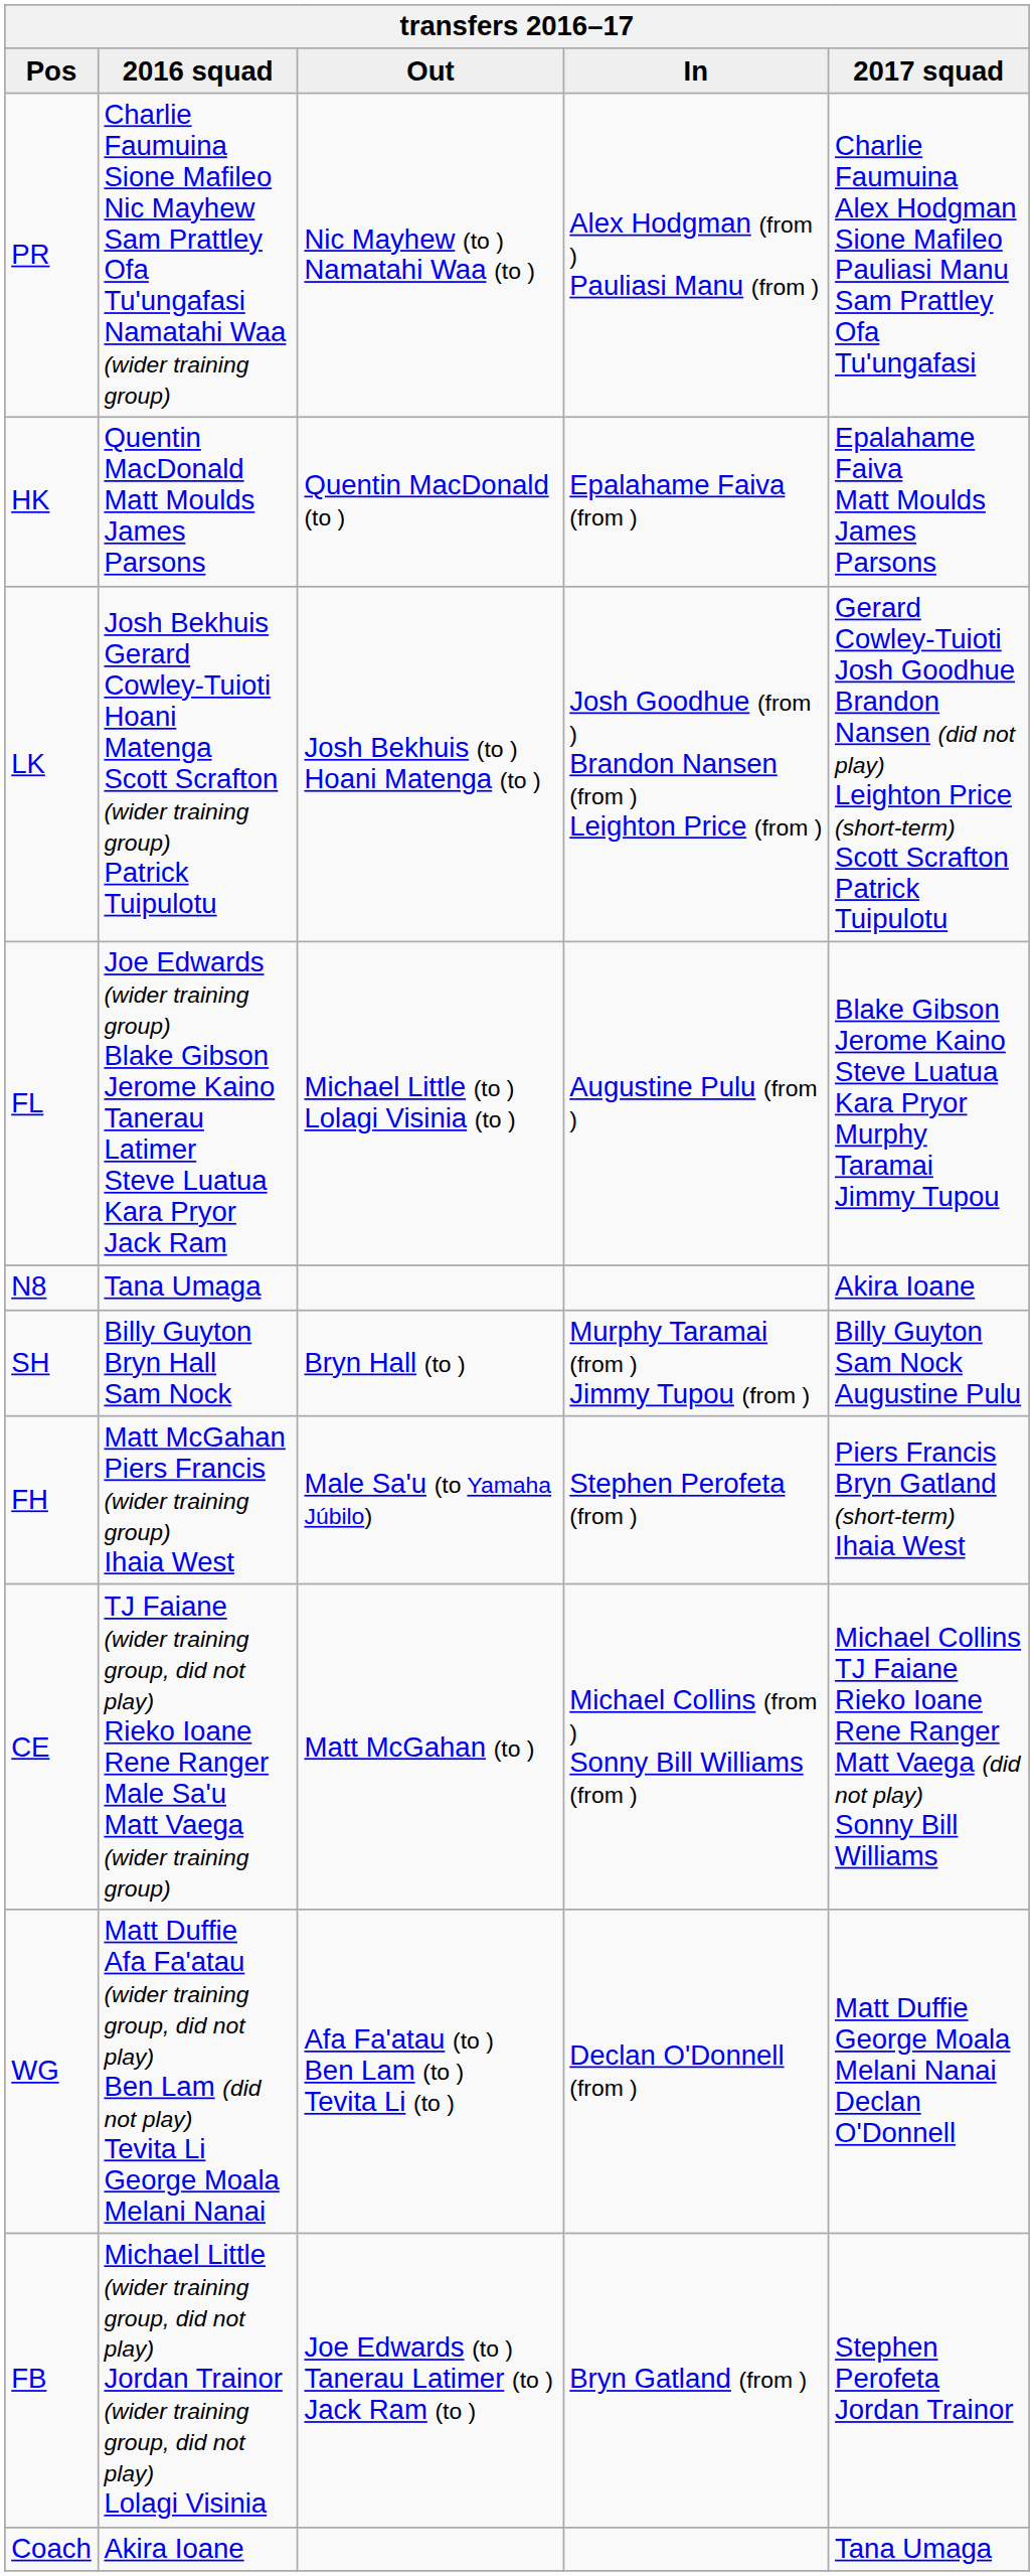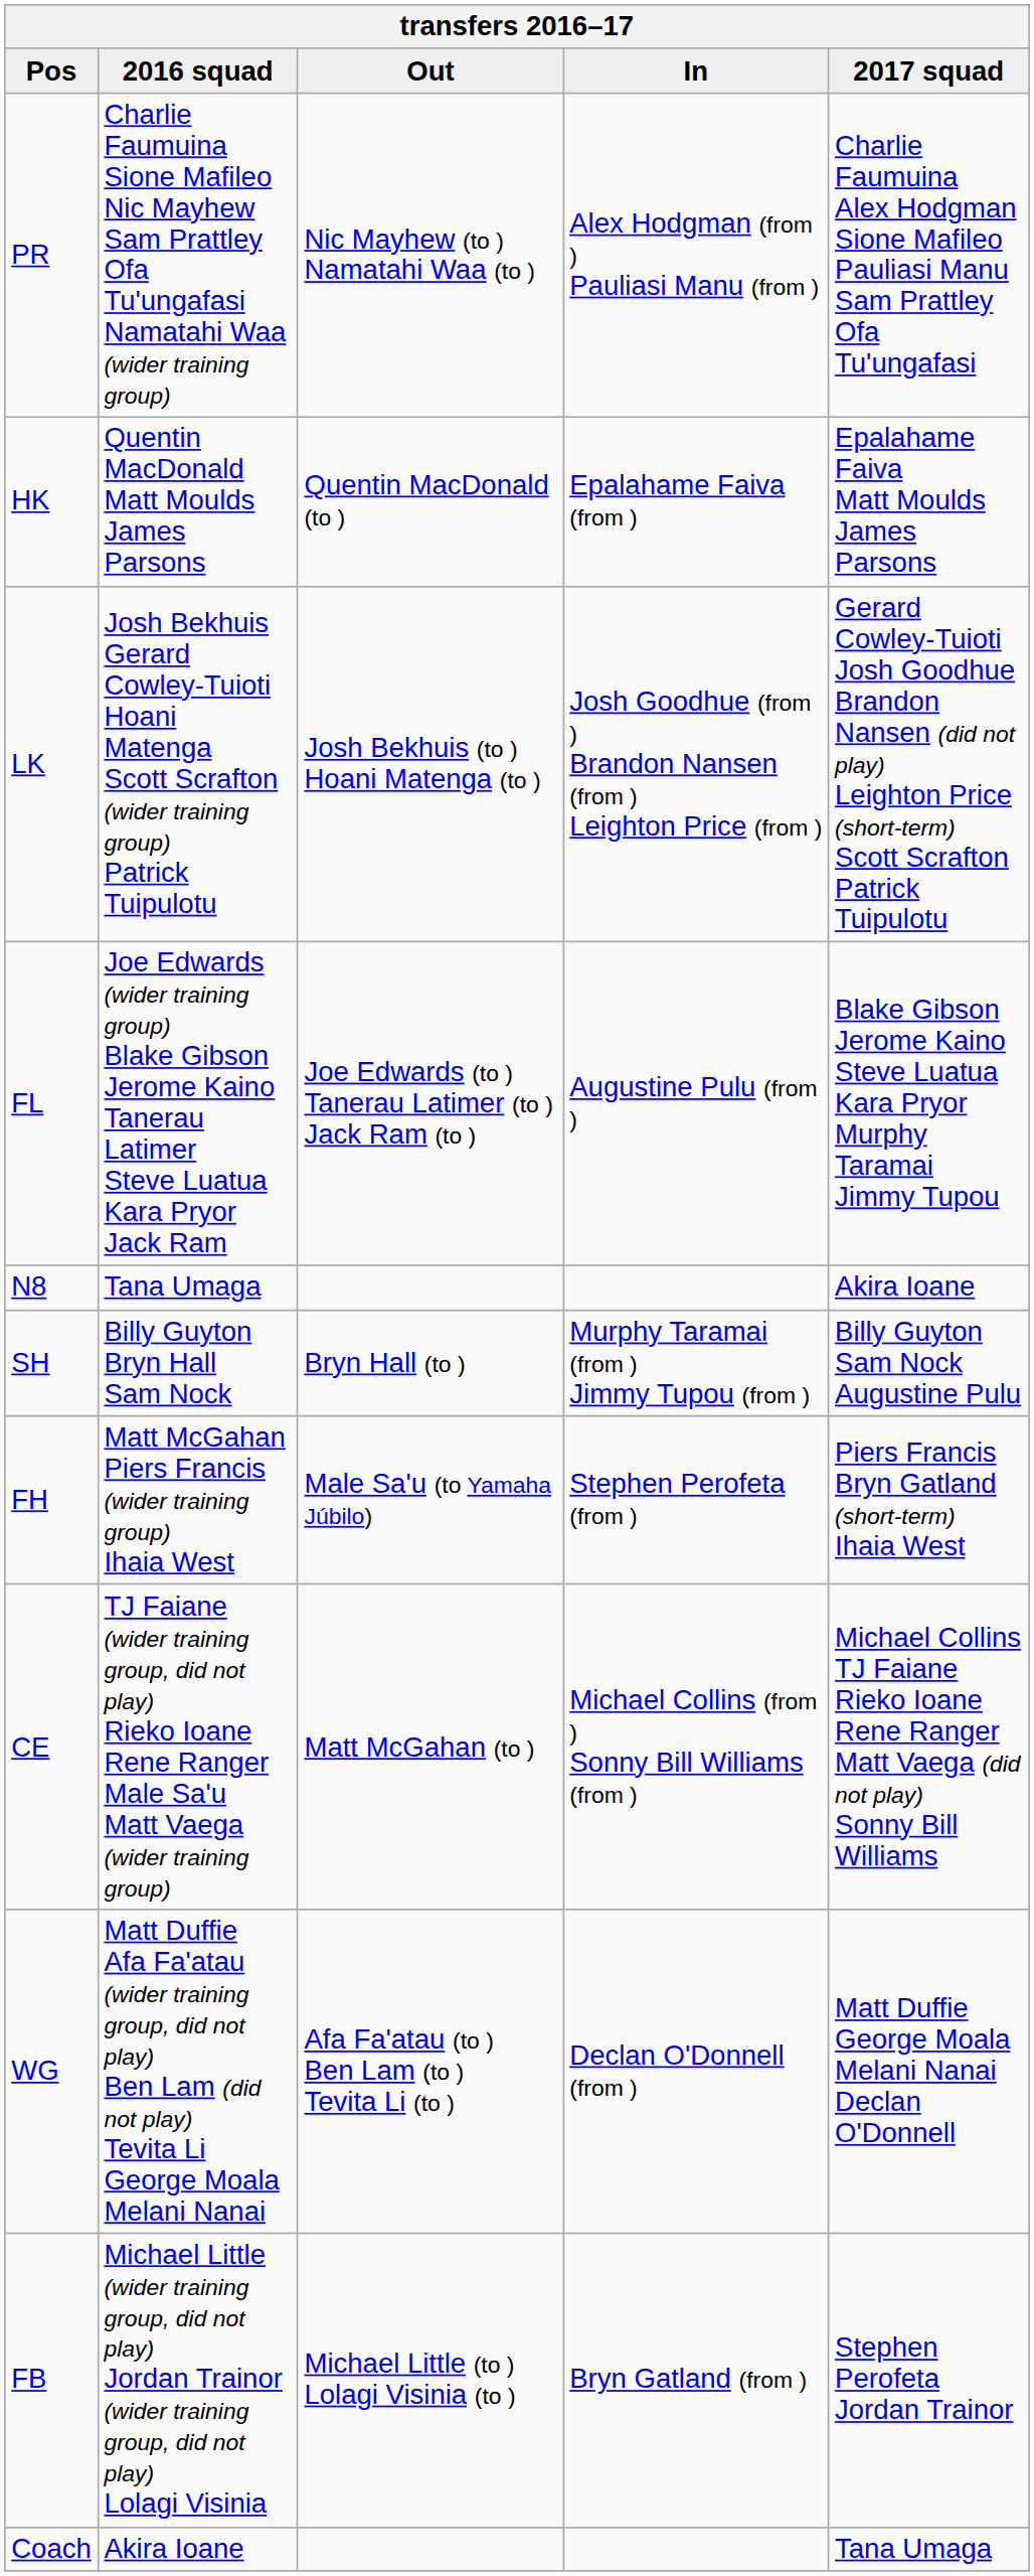FL | Out: Michael Little (to ) Lolagi Visinia (to ) -> Joe Edwards (to ) Tanerau Latimer (to ) Jack Ram (to )
FB | Out: Joe Edwards (to ) Tanerau Latimer (to ) Jack Ram (to ) -> Michael Little (to ) Lolagi Visinia (to )
